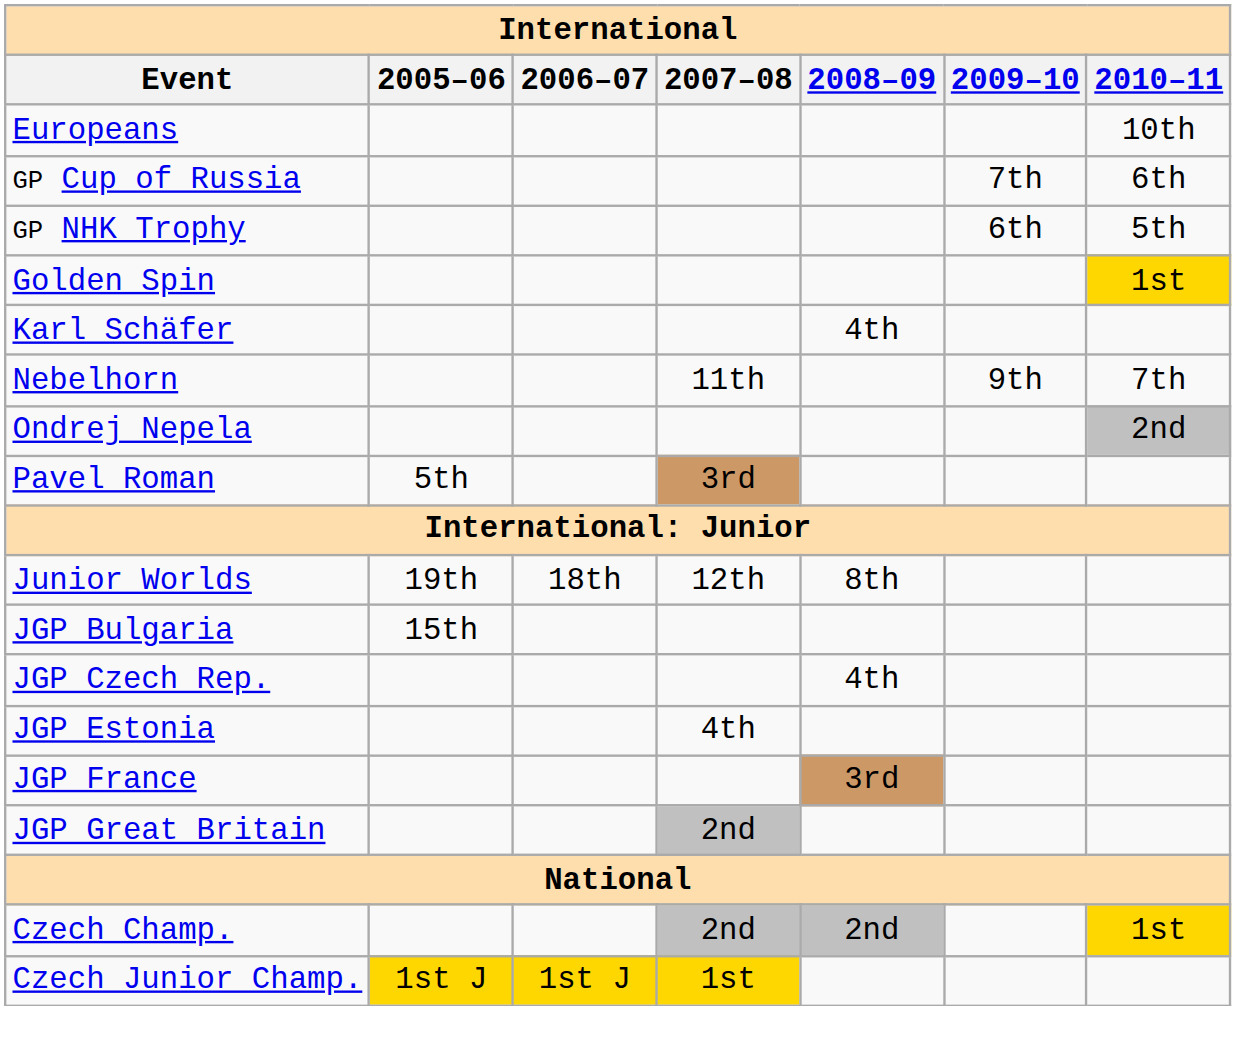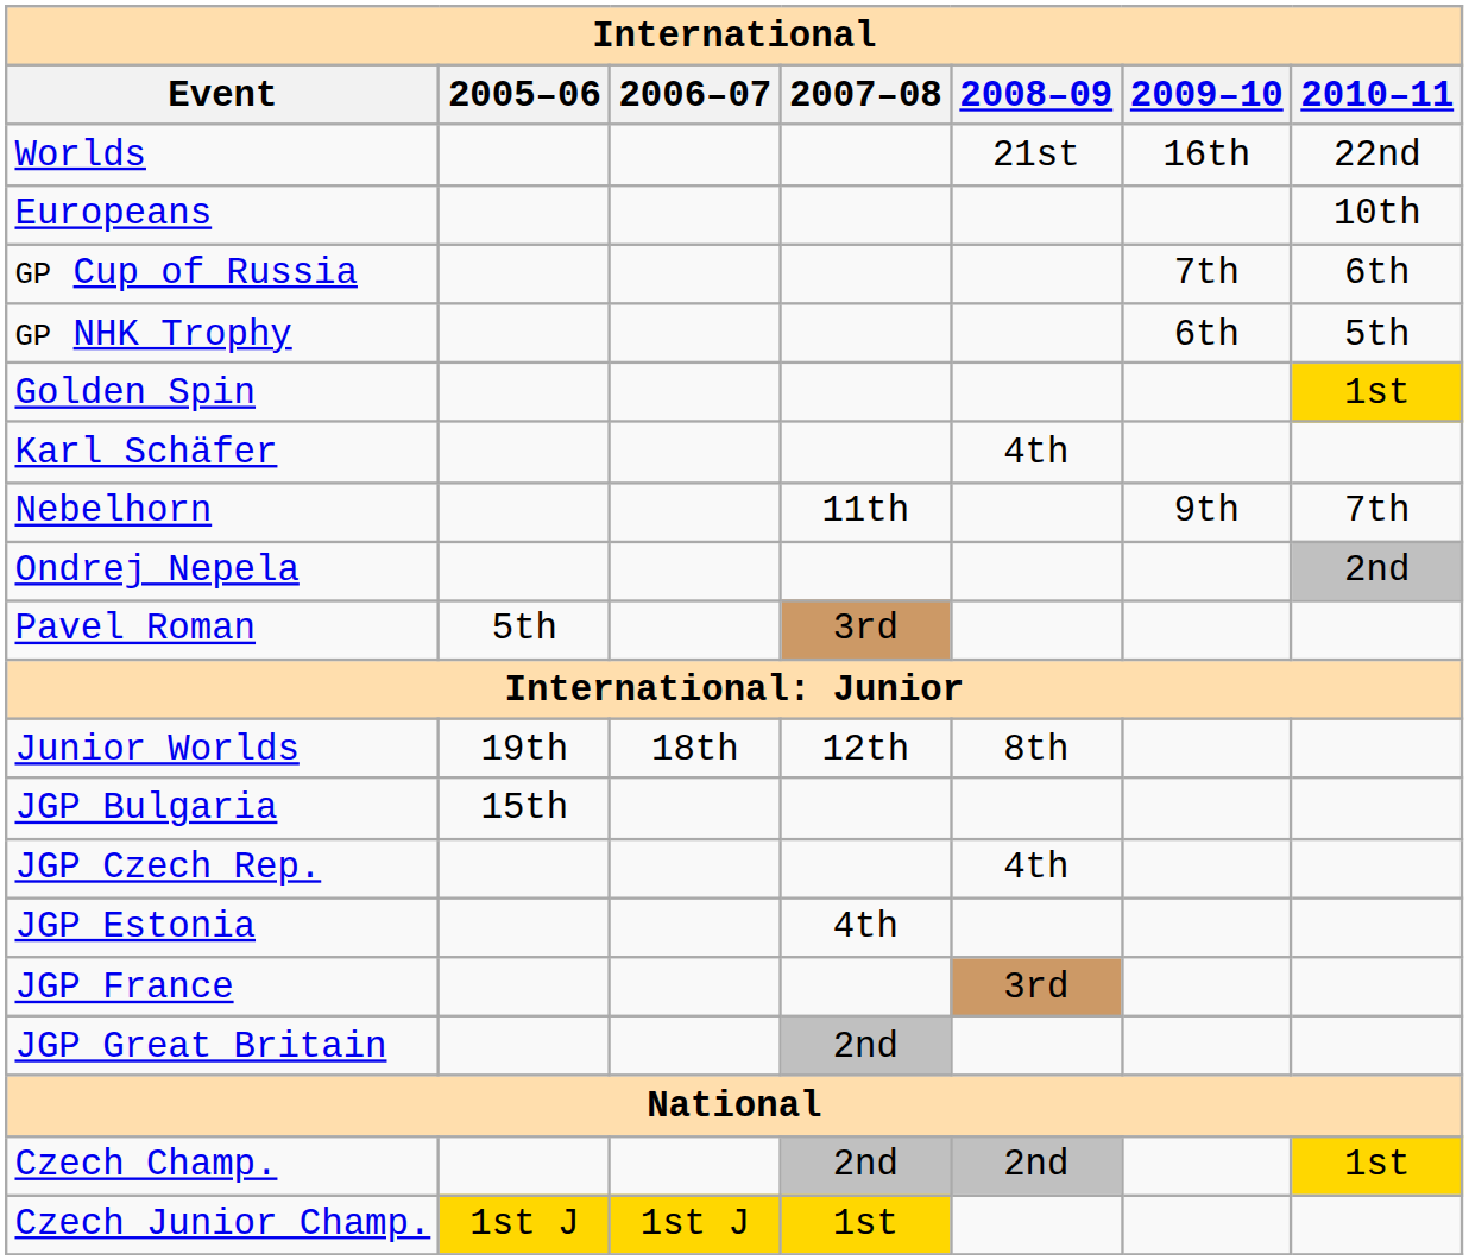+ row: Worlds | 21st | 16th | 22nd
